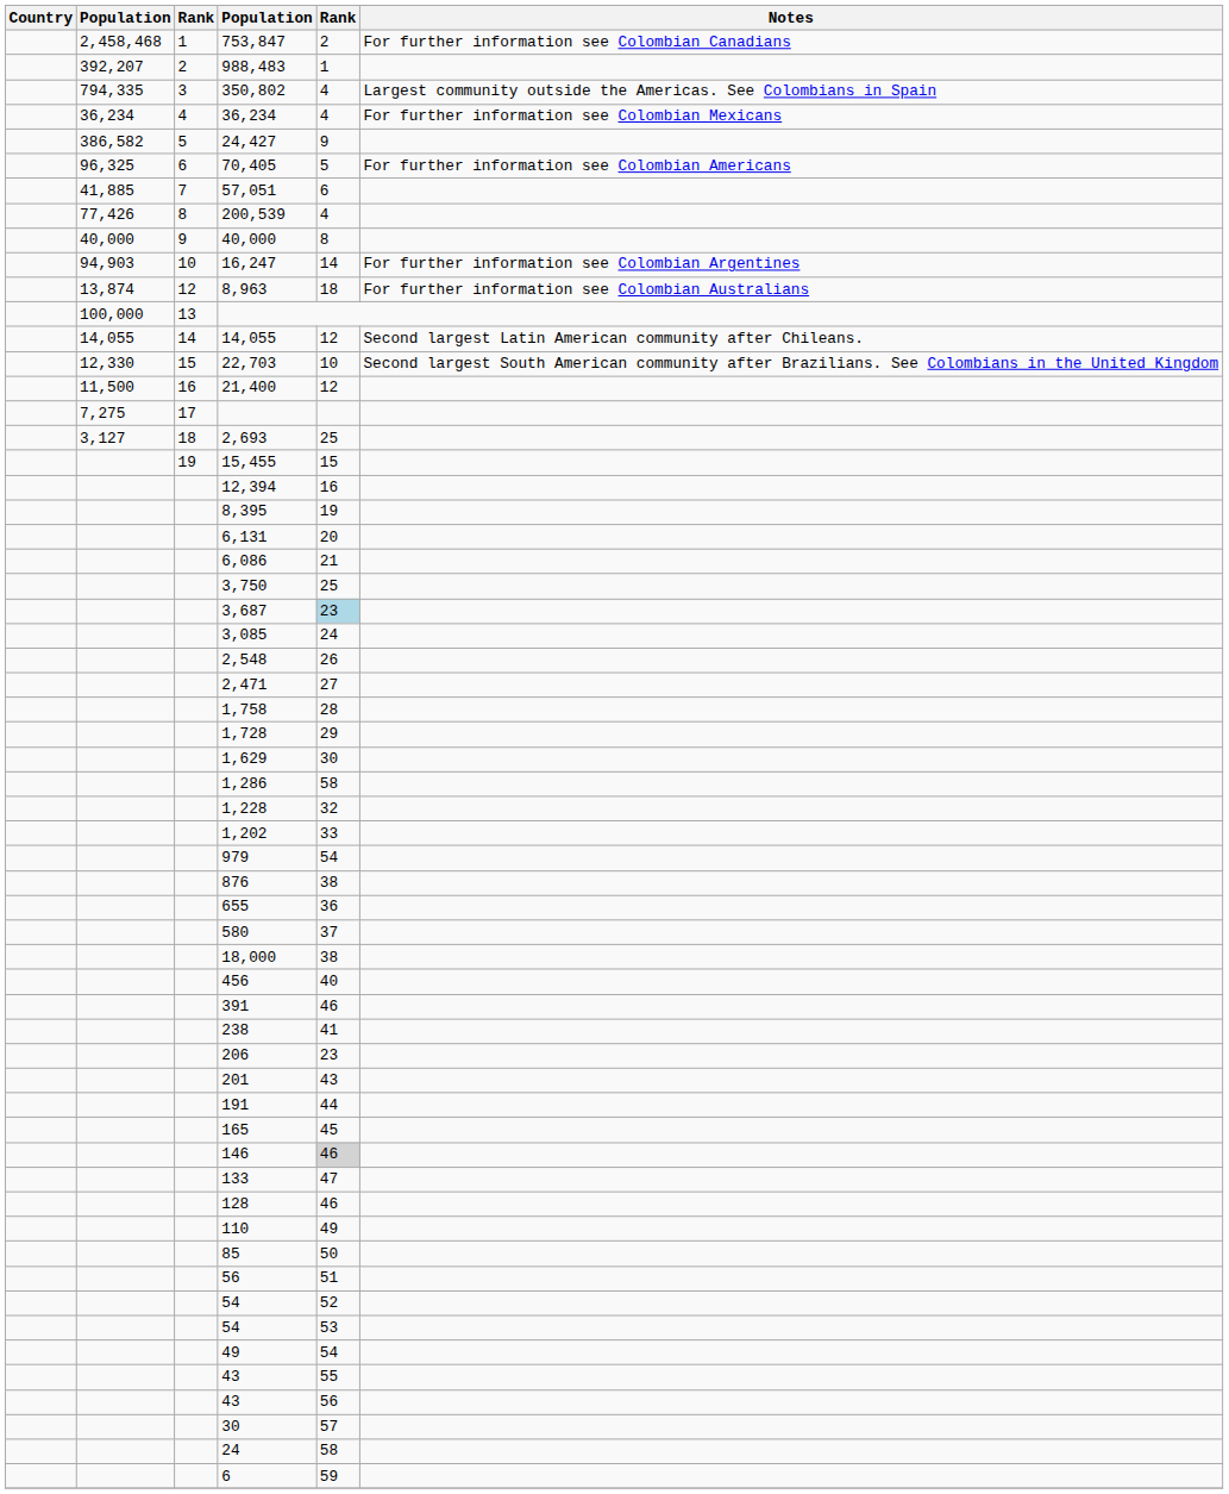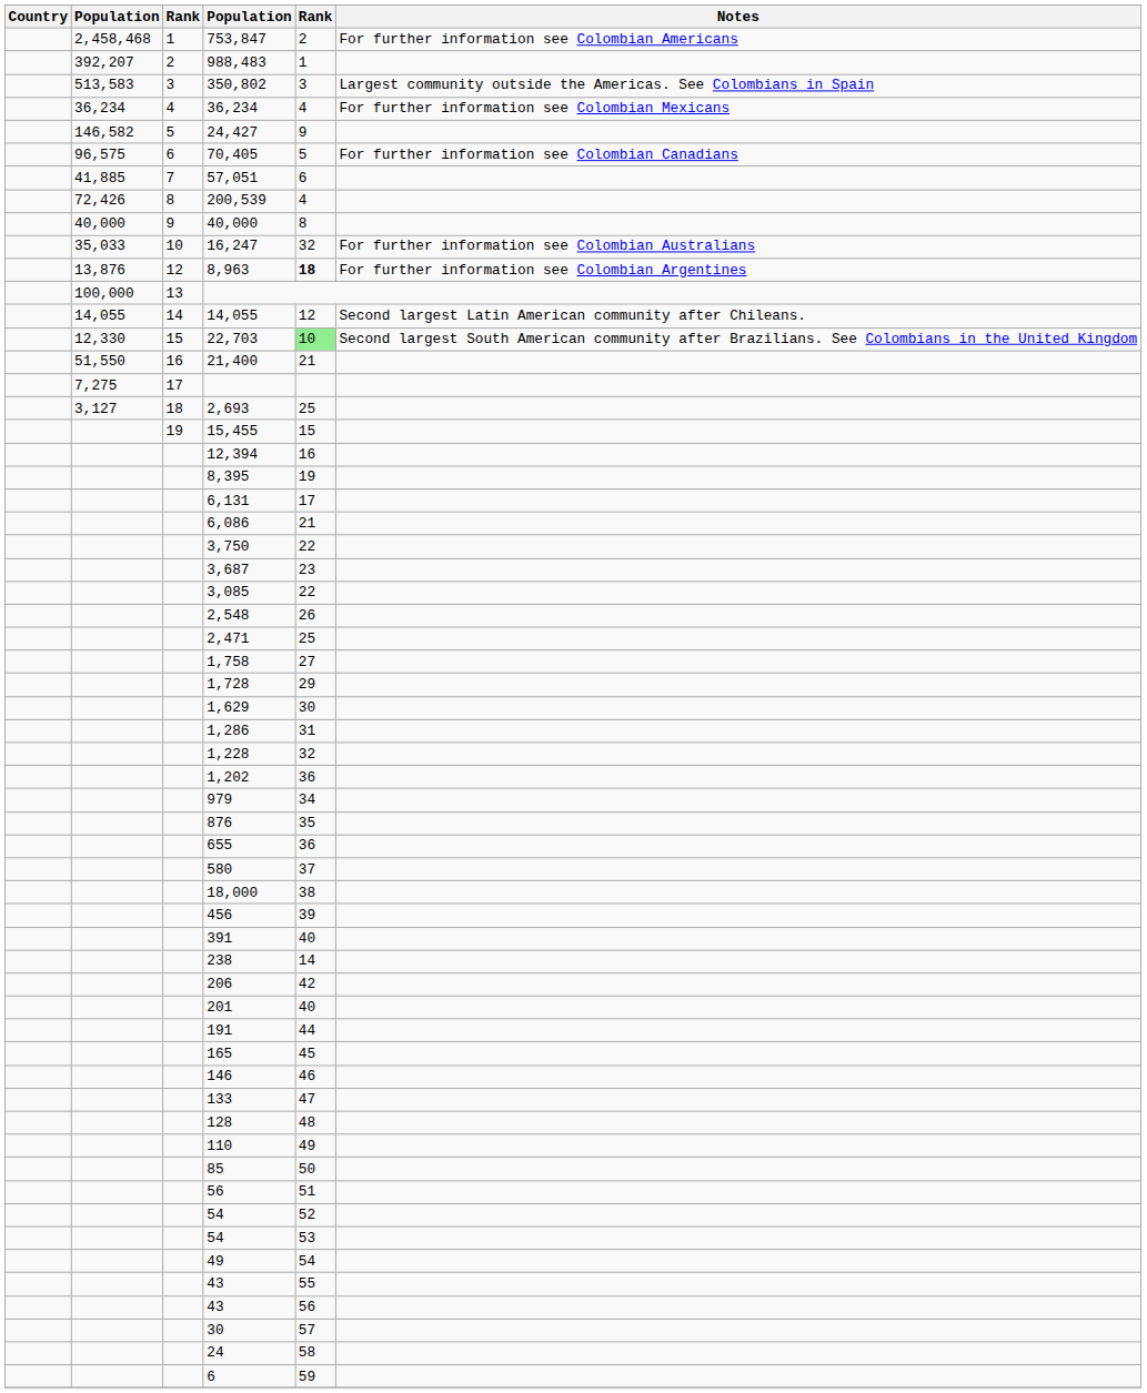753,847 | Notes: For further information see Colombian Canadians -> For further information see Colombian Americans
350,802 | column 2: 794,335 -> 513,583
350,802 | column 5: 4 -> 3
24,427 | column 2: 386,582 -> 146,582
70,405 | column 2: 96,325 -> 96,575
70,405 | Notes: For further information see Colombian Americans -> For further information see Colombian Canadians
200,539 | column 2: 77,426 -> 72,426
16,247 | column 2: 94,903 -> 35,033
16,247 | column 5: 14 -> 32
16,247 | Notes: For further information see Colombian Argentines -> For further information see Colombian Australians
8,963 | column 2: 13,874 -> 13,876
8,963 | column 5: normal -> bold
8,963 | Notes: For further information see Colombian Australians -> For further information see Colombian Argentines
22,703 | column 5: no background -> lightgreen background
21,400 | column 2: 11,500 -> 51,550
21,400 | column 5: 12 -> 21
6,131 | column 5: 20 -> 17
3,750 | column 5: 25 -> 22
3,687 | column 5: lightblue background -> no background
3,085 | column 5: 24 -> 22
2,471 | column 5: 27 -> 25
1,758 | column 5: 28 -> 27
1,286 | column 5: 58 -> 31
1,202 | column 5: 33 -> 36
979 | column 5: 54 -> 34
876 | column 5: 38 -> 35
456 | column 5: 40 -> 39
391 | column 5: 46 -> 40
238 | column 5: 41 -> 14
206 | column 5: 23 -> 42
201 | column 5: 43 -> 40
146 | column 5: lightgrey background -> no background
128 | column 5: 46 -> 48
